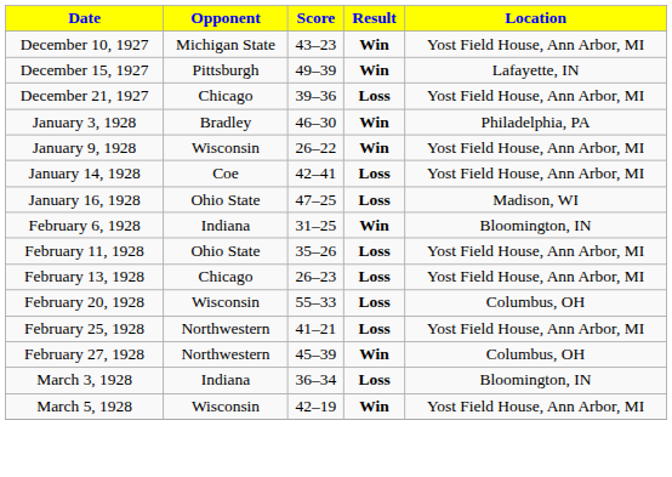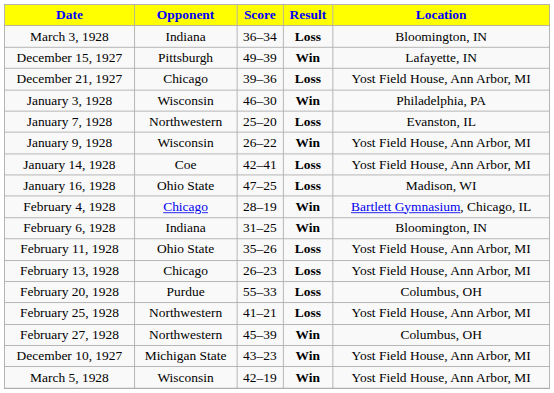rows swapped: December 10, 1927 <-> March 3, 1928
January 3, 1928 | Opponent: Bradley -> Wisconsin
+ row: January 7, 1928 | Northwestern | 25–20 | Loss | Evanston, IL
+ row: February 4, 1928 | Chicago | 28–19 | Win | Bartlett Gymnasium, Chicago, IL
February 20, 1928 | Opponent: Wisconsin -> Purdue
